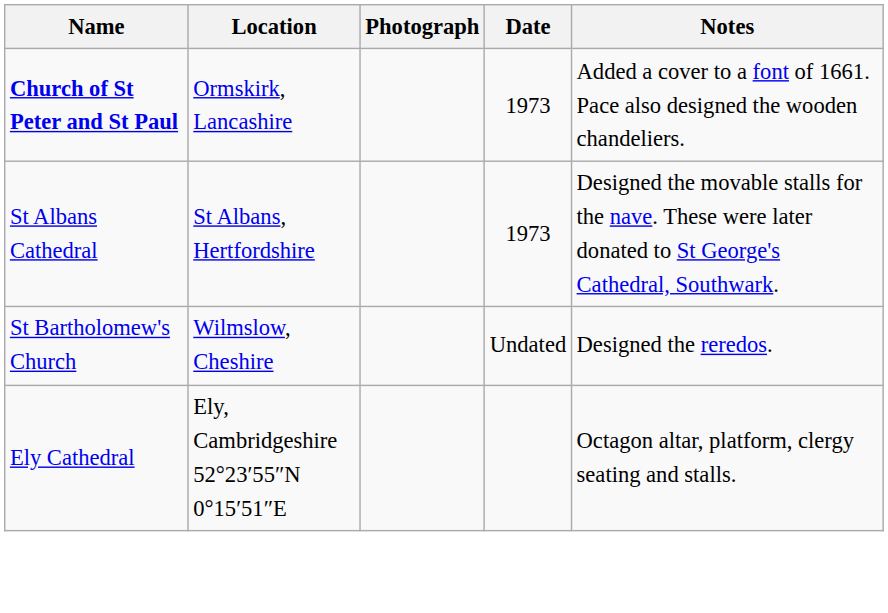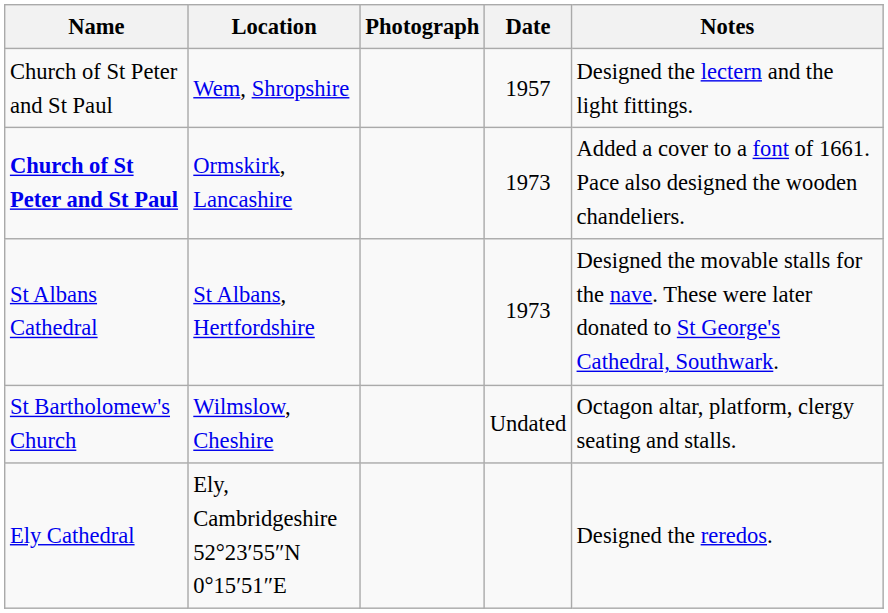+ row: Church of St Peter and St Paul | Wem, Shropshire | 1957 | Designed the lectern and the light fittings.
Wilmslow, Cheshire | Notes: Designed the reredos. -> Octagon altar, platform, clergy seating and stalls.
Ely, Cambridgeshire 52°23′55″N 0°15′51″E | Notes: Octagon altar, platform, clergy seating and stalls. -> Designed the reredos.
